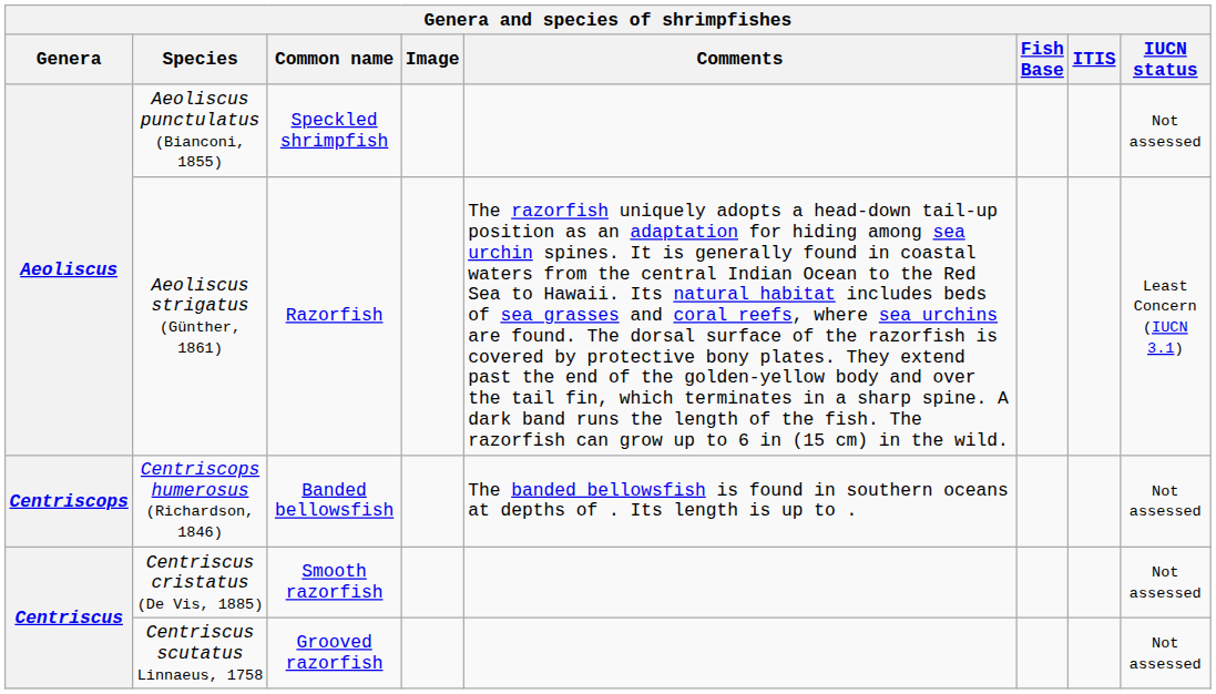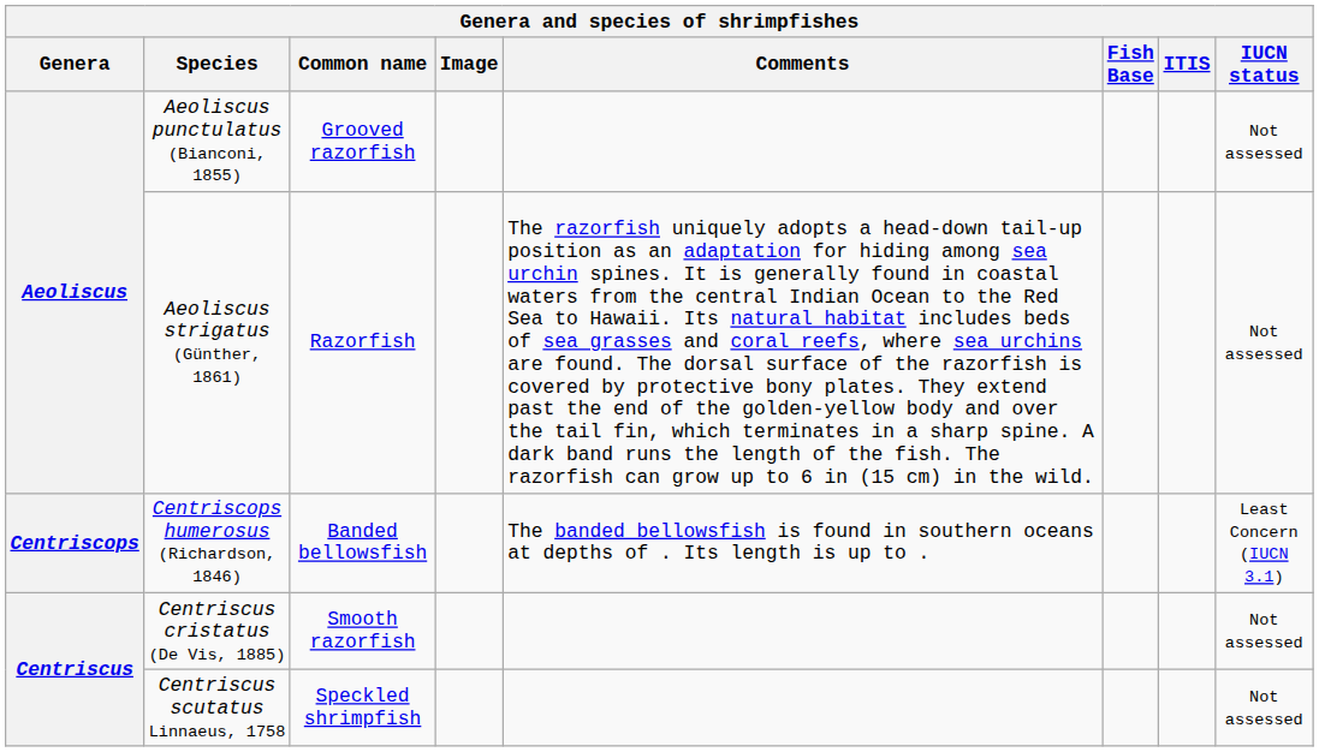Aeoliscus punctulatus (Bianconi, 1855) | Common name: Speckled shrimpfish -> Grooved razorfish
Aeoliscus strigatus (Günther, 1861) | IUCN status: Least Concern (IUCN 3.1) -> Not assessed
Centriscops humerosus (Richardson, 1846) | IUCN status: Not assessed -> Least Concern (IUCN 3.1)
Centriscus scutatus Linnaeus, 1758 | Common name: Grooved razorfish -> Speckled shrimpfish
